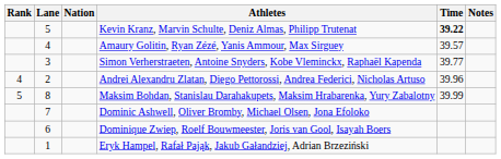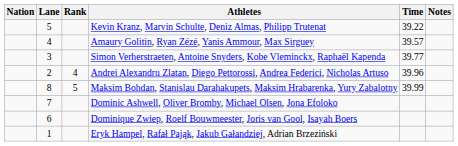columns swapped: Rank <-> Nation
Kevin Kranz, Marvin Schulte, Deniz Almas, Philipp Trutenat | Time: bold -> normal
